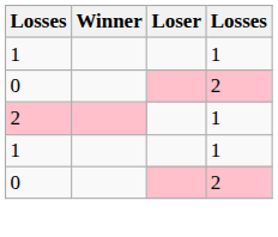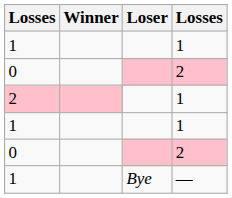+ row: 1 | Bye | —
